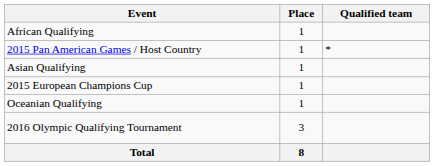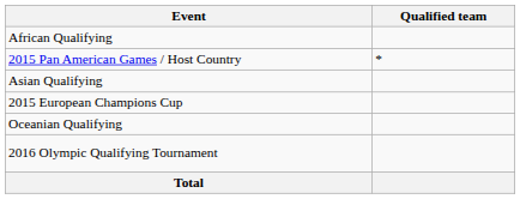- column: Place | 1 | 1 | 1 | 1 | 1 | 3 | 8
